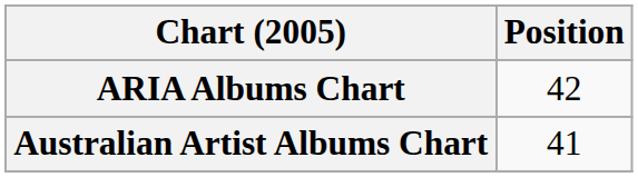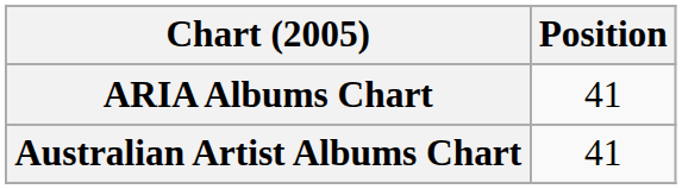ARIA Albums Chart | Position: 42 -> 41
